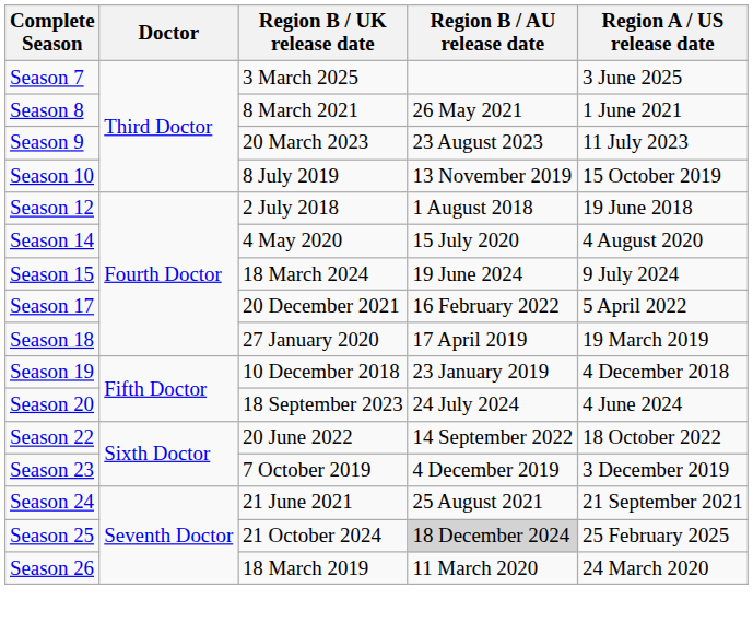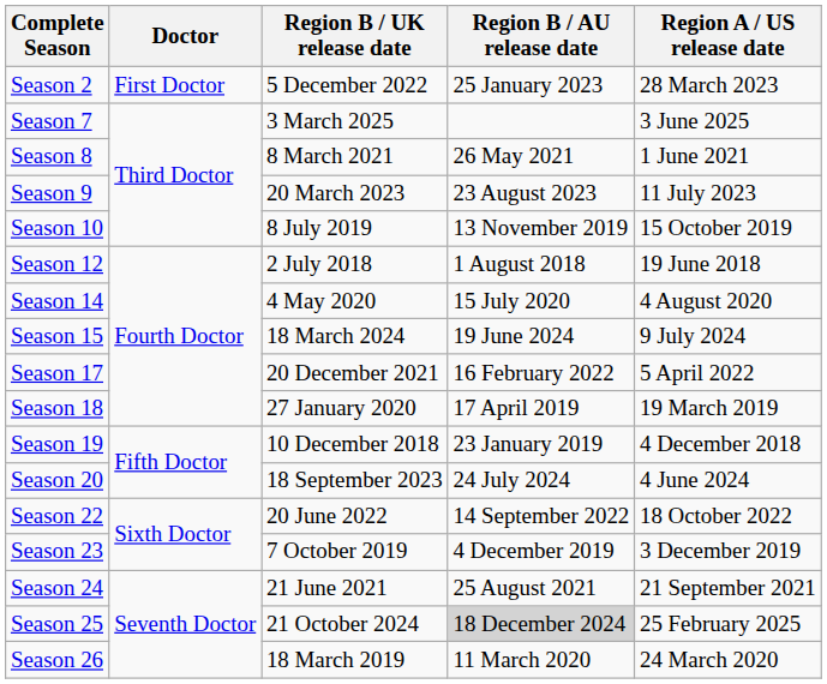+ row: Season 2 | First Doctor | 5 December 2022 | 25 January 2023 | 28 March 2023
